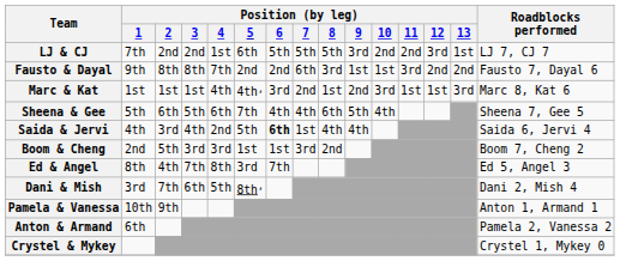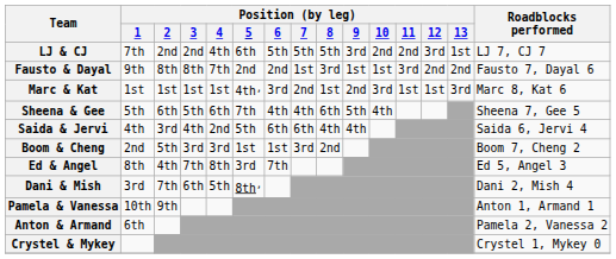LJ & CJ | Position (by leg) / 4: 1st -> 4th
Fausto & Dayal | Position (by leg) / 7: 6th -> 1st
Marc & Kat | Position (by leg) / 4: 4th -> 1st
Saida & Jervi | Position (by leg) / 6: bold -> normal
Saida & Jervi | Position (by leg) / 7: 1st -> 6th
